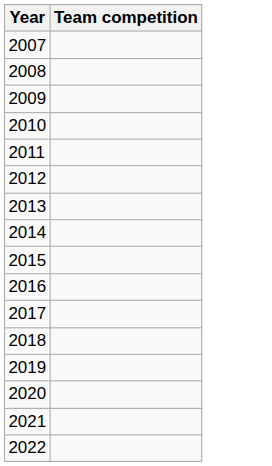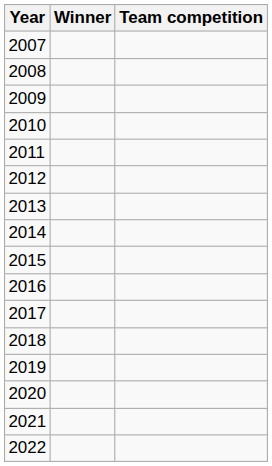+ column: Winner
